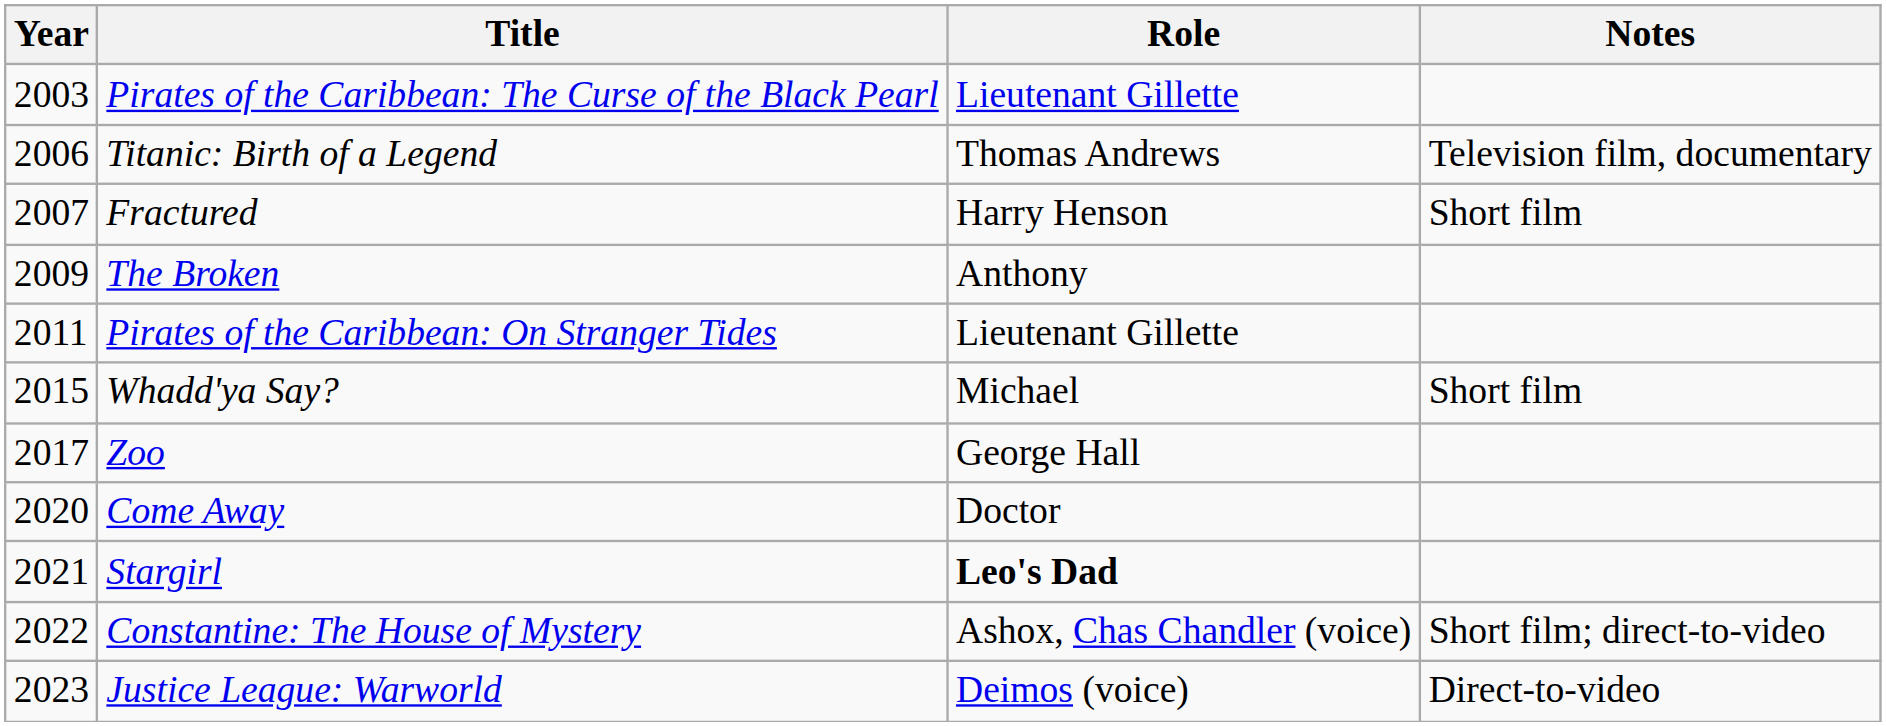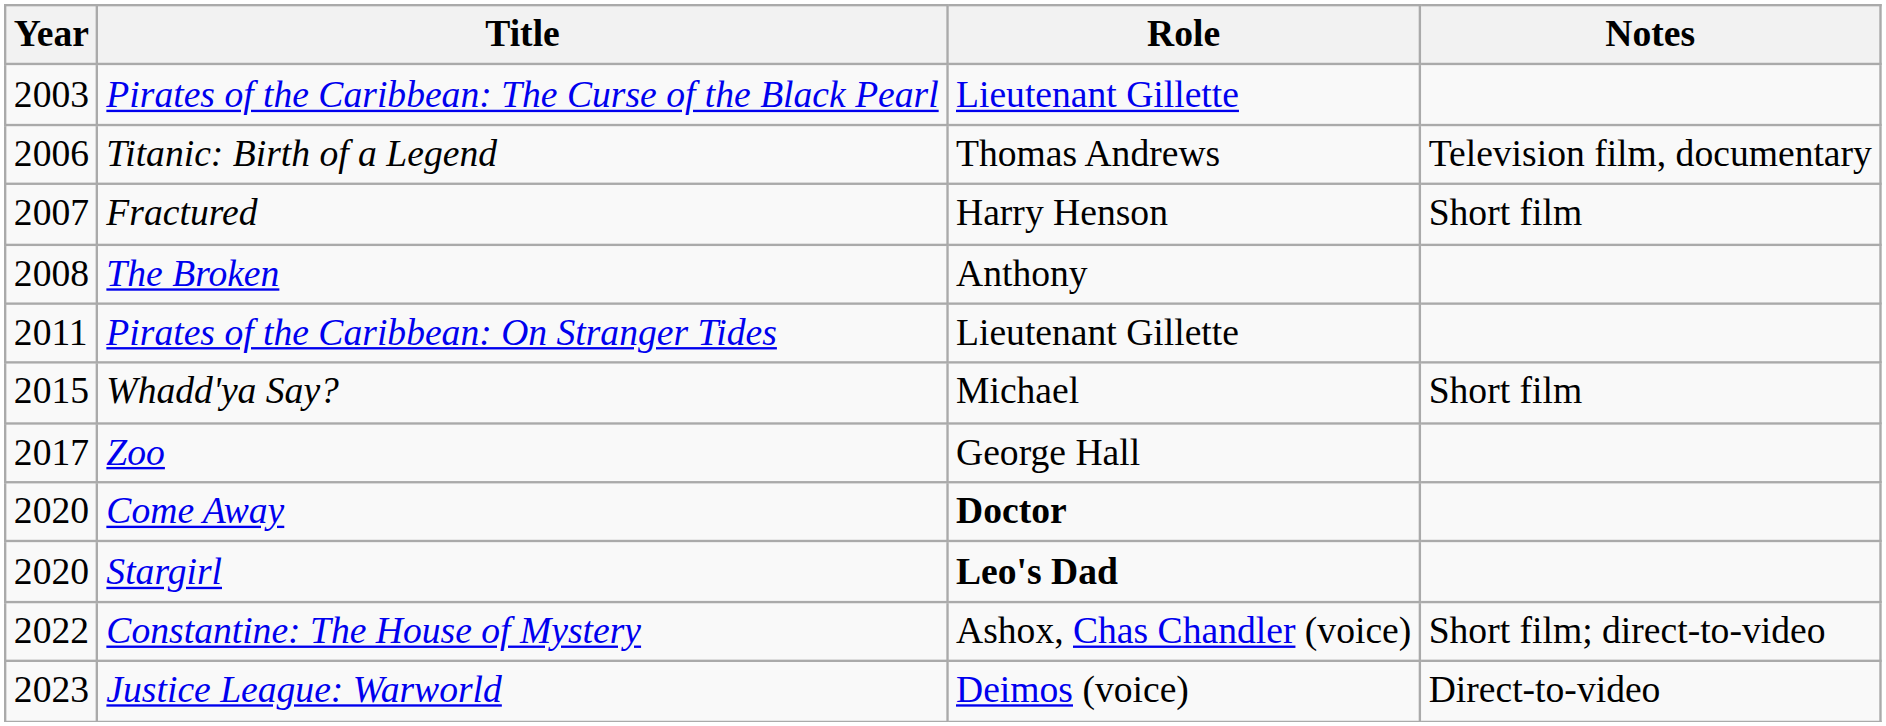The Broken | Year: 2009 -> 2008
Come Away | Role: normal -> bold
Stargirl | Year: 2021 -> 2020
